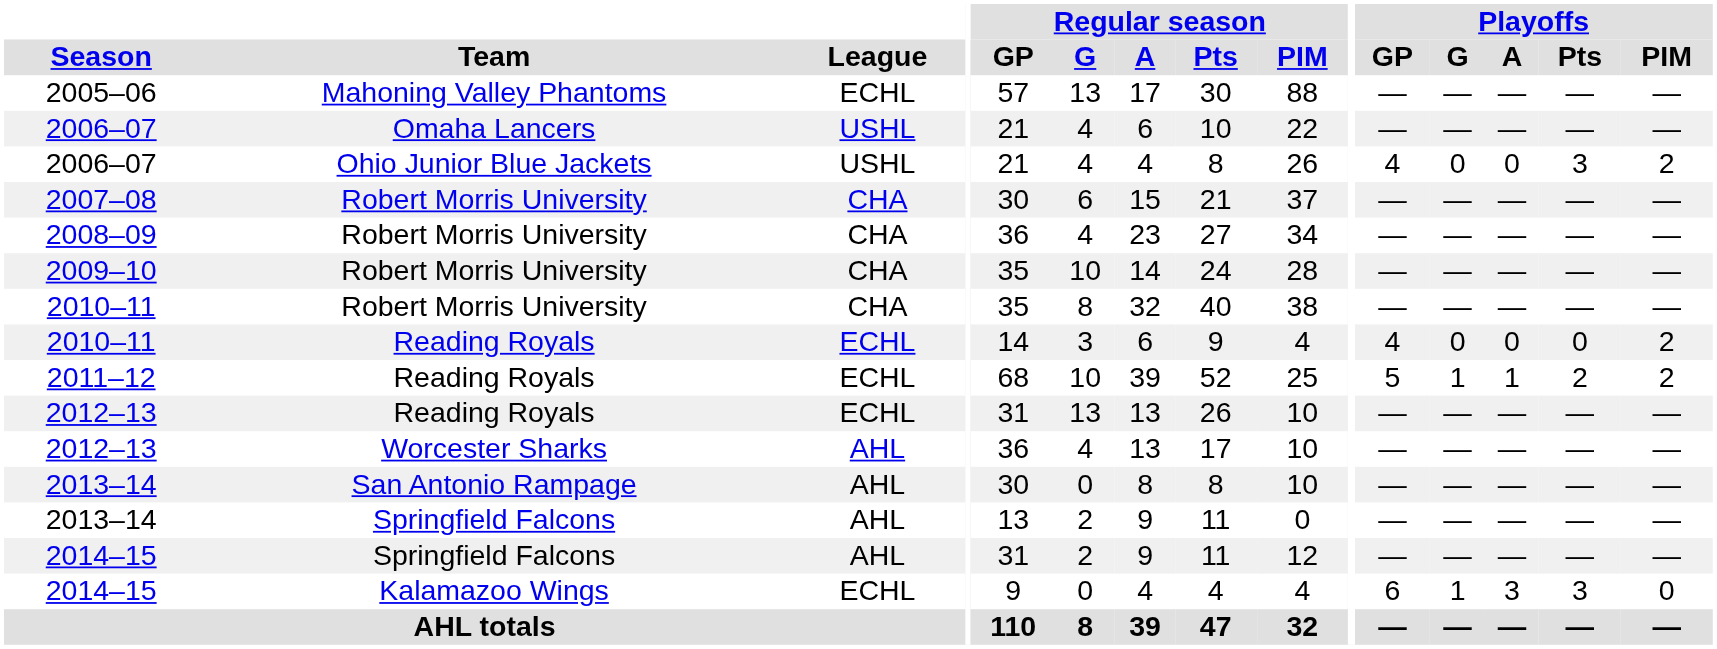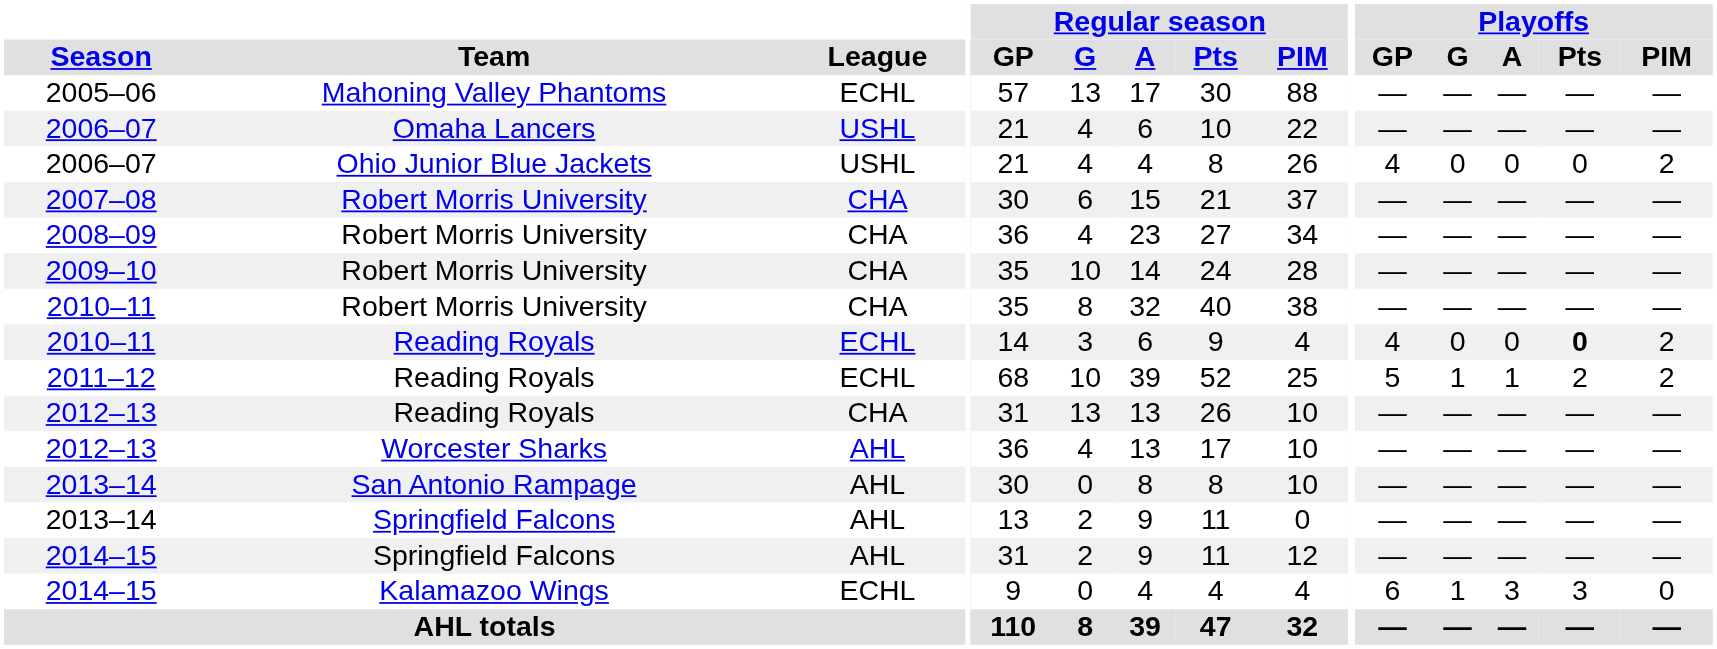2006–07 / Ohio Junior Blue Jackets | Playoffs / Pts: 3 -> 0
2010–11 / Reading Royals | Playoffs / Pts: normal -> bold
2012–13 / Reading Royals | League: ECHL -> CHA
